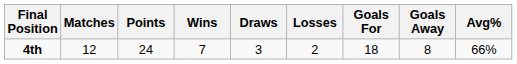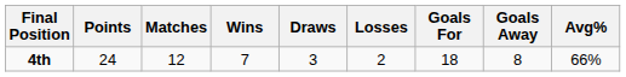columns swapped: Points <-> Matches
